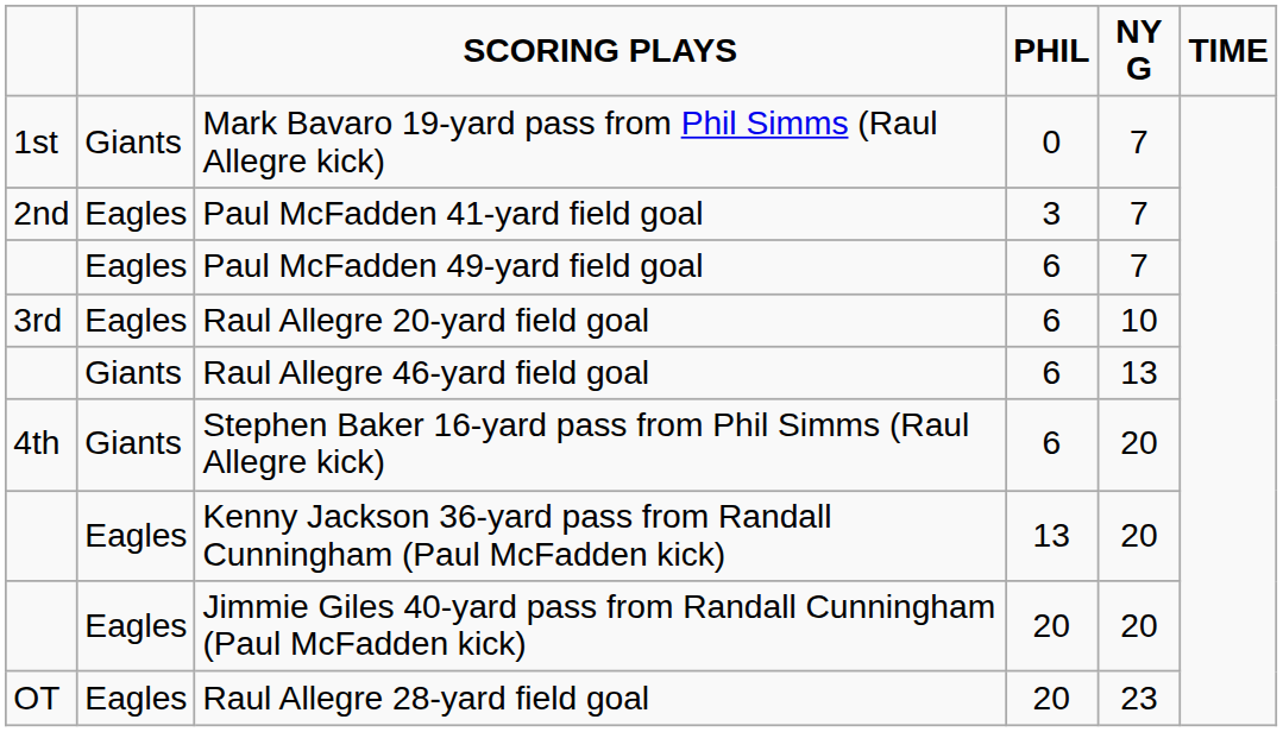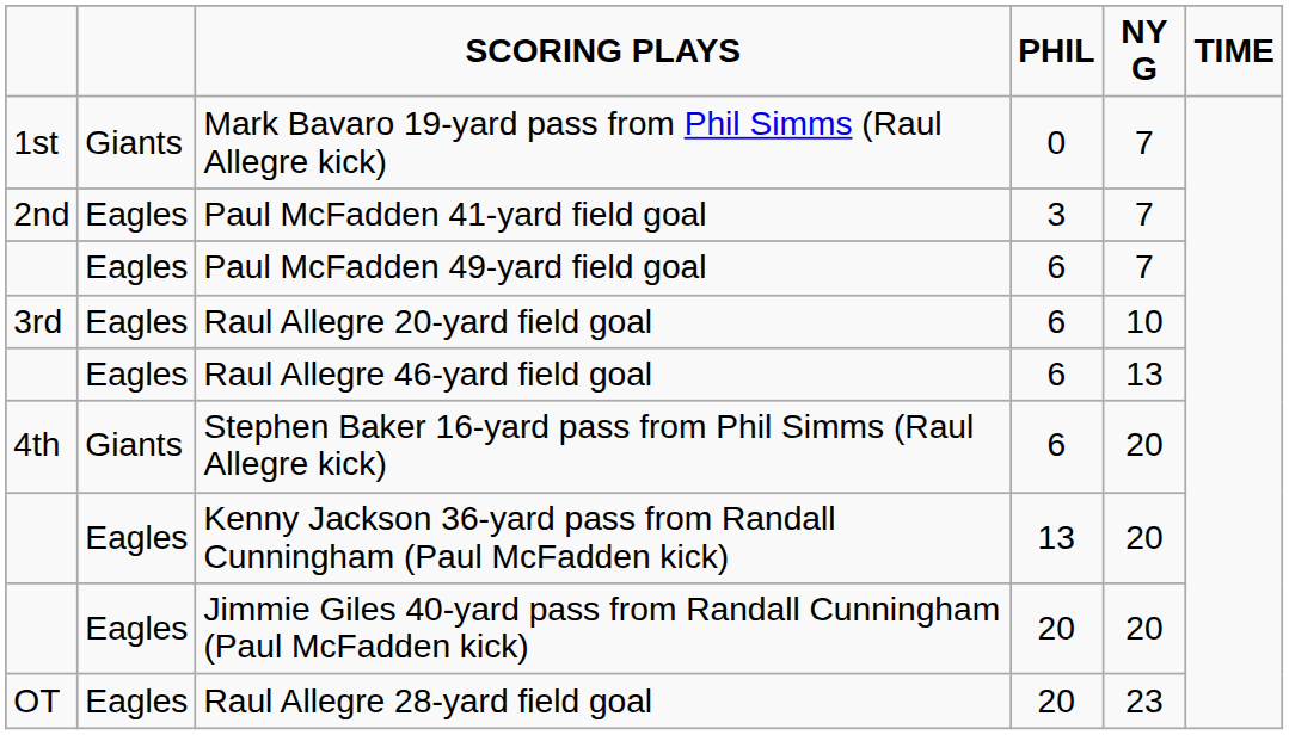Raul Allegre 46-yard field goal | column 2: Giants -> Eagles
